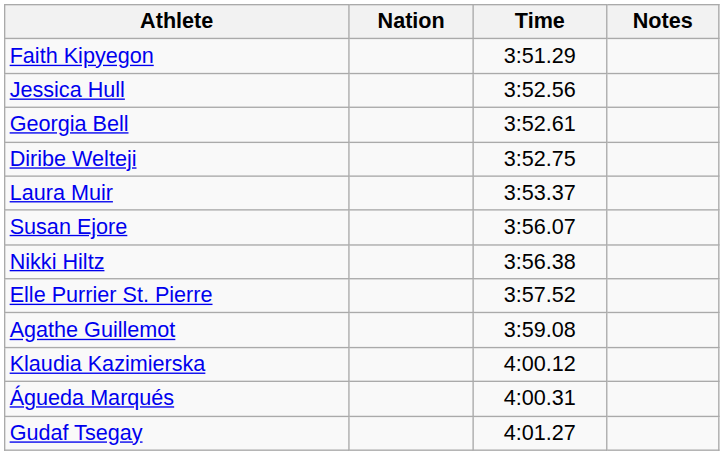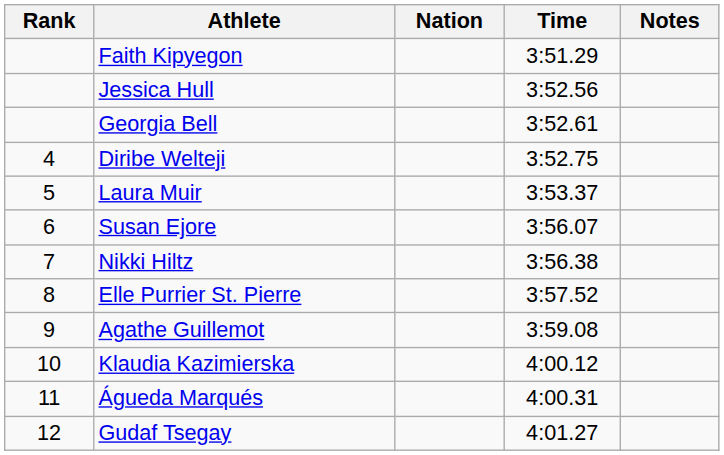+ column: Rank | 4 | 5 | 6 | 7 | 8 | 9 | 10 | 11 | 12
